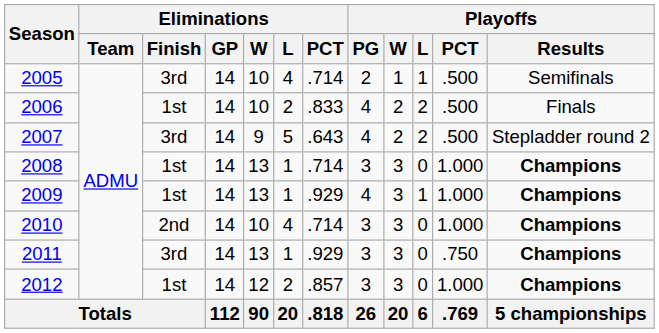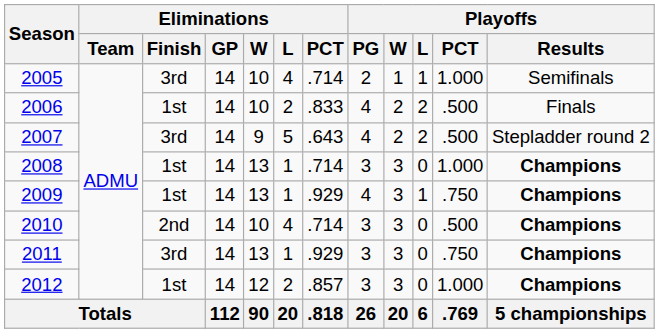2005 | Playoffs / PCT: .500 -> 1.000
2009 | Playoffs / PCT: 1.000 -> .750
2010 | Playoffs / PCT: 1.000 -> .500
